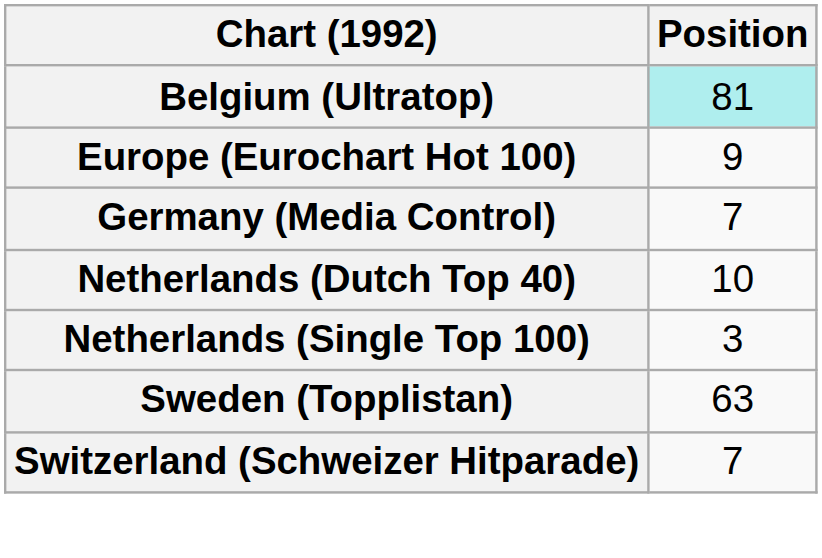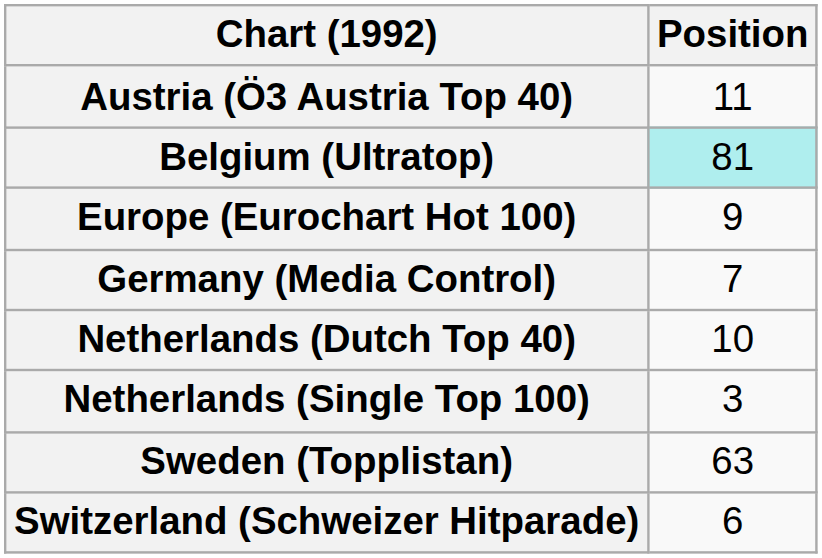+ row: Austria (Ö3 Austria Top 40) | 11
Switzerland (Schweizer Hitparade) | Position: 7 -> 6
